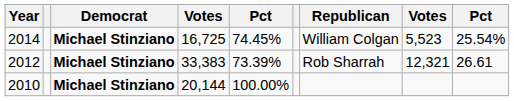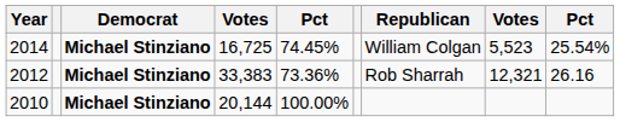2012 | column 5: 73.39% -> 73.36%
2012 | column 9: 26.61 -> 26.16
